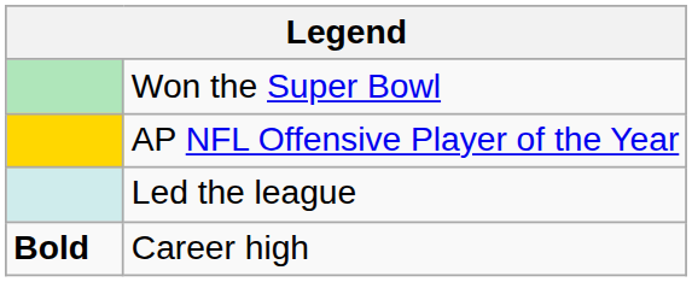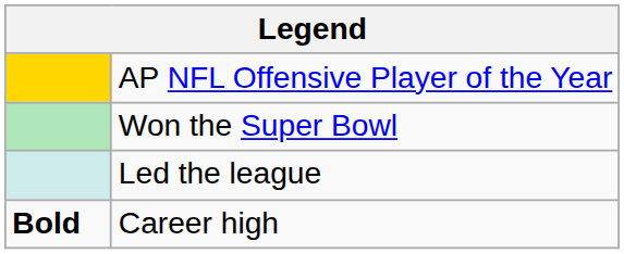rows swapped: AP NFL Offensive Player of the Year <-> Won the Super Bowl
